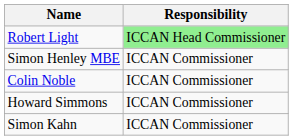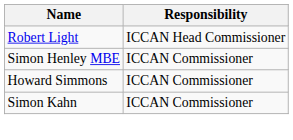Robert Light | Responsibility: lightgreen background -> no background
- row: Colin Noble | ICCAN Commissioner
